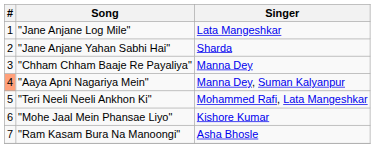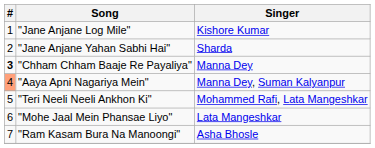"Jane Anjane Log Mile" | Singer: Lata Mangeshkar -> Kishore Kumar
"Chham Chham Baaje Re Payaliya" | #: normal -> bold
"Mohe Jaal Mein Phansae Liyo" | Singer: Kishore Kumar -> Lata Mangeshkar
